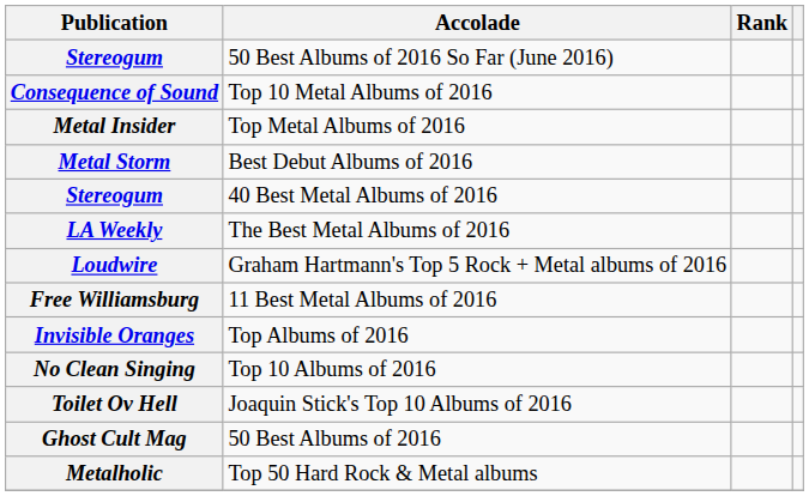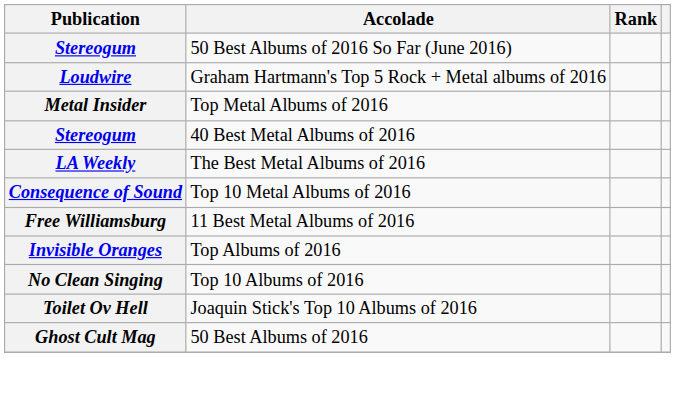rows swapped: Consequence of Sound <-> Loudwire
- row: Metal Storm | Best Debut Albums of 2016
- row: Metalholic | Top 50 Hard Rock & Metal albums
